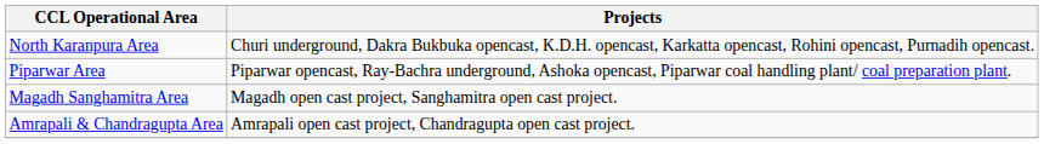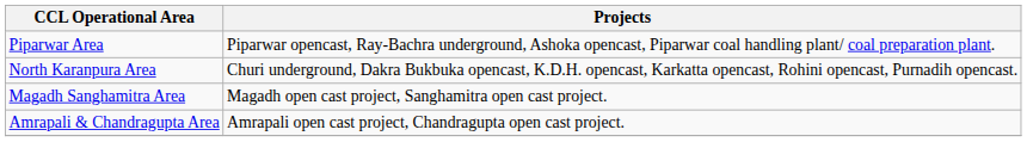rows swapped: North Karanpura Area <-> Piparwar Area
